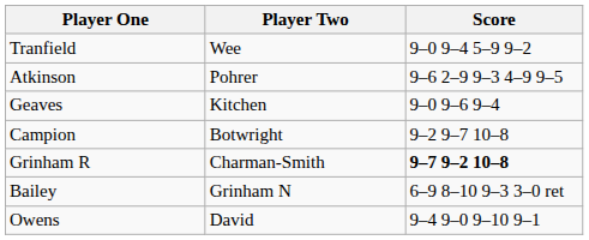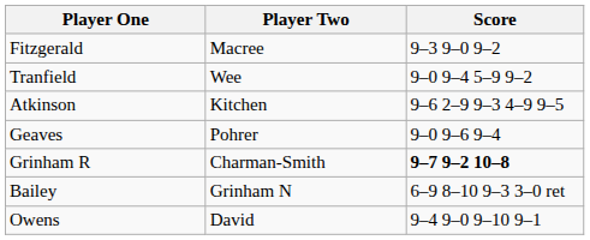+ row: Fitzgerald | Macree | 9–3 9–0 9–2
Atkinson | Player Two: Pohrer -> Kitchen
Geaves | Player Two: Kitchen -> Pohrer
- row: Campion | Botwright | 9–2 9–7 10–8
